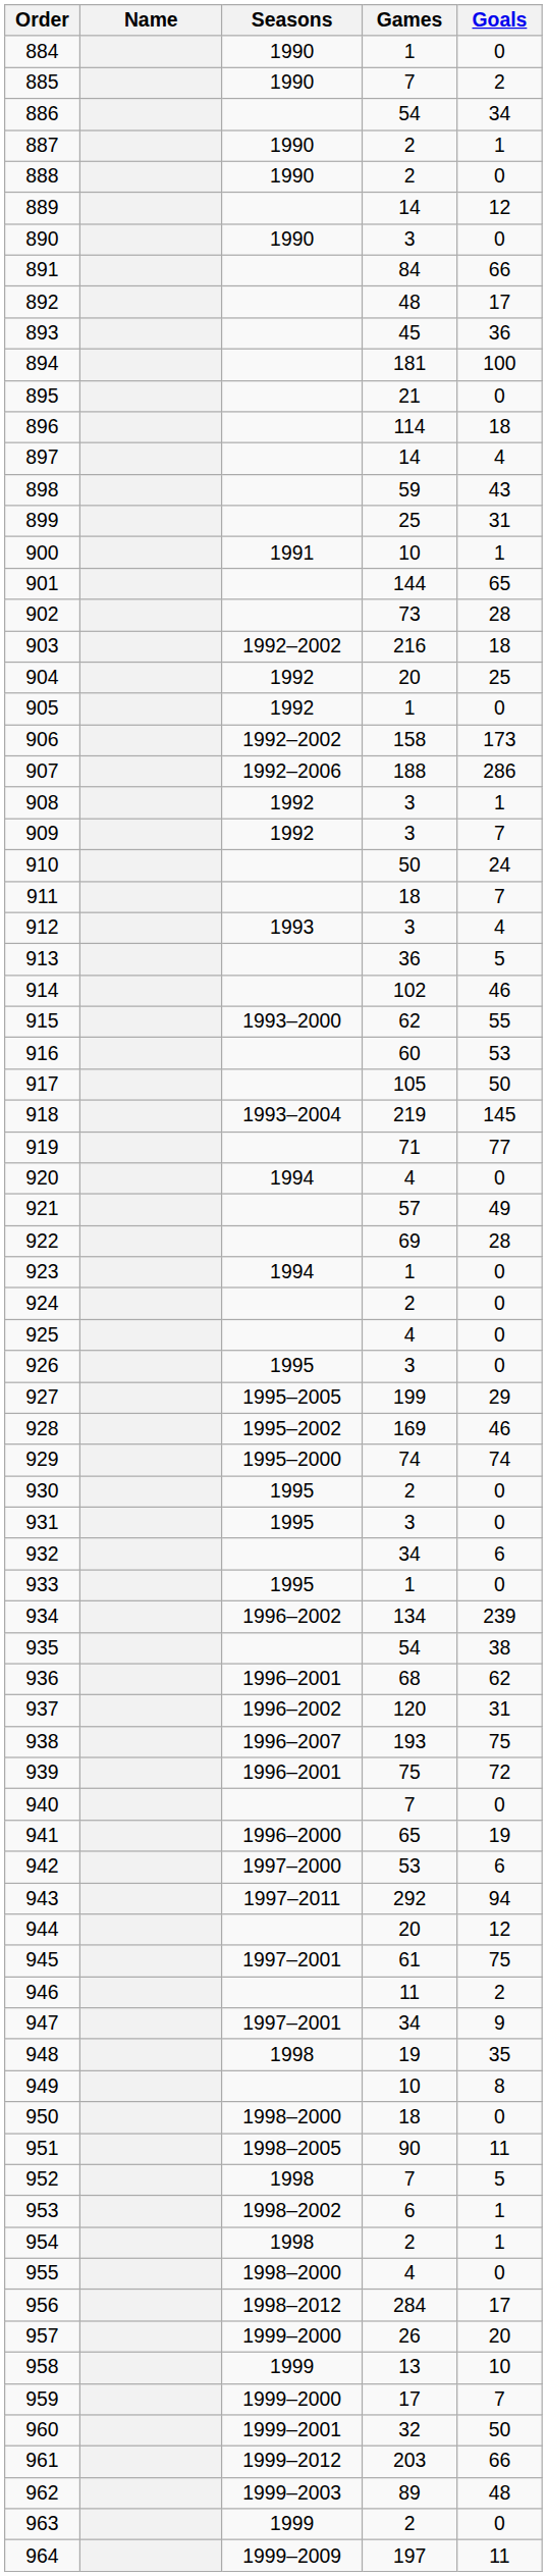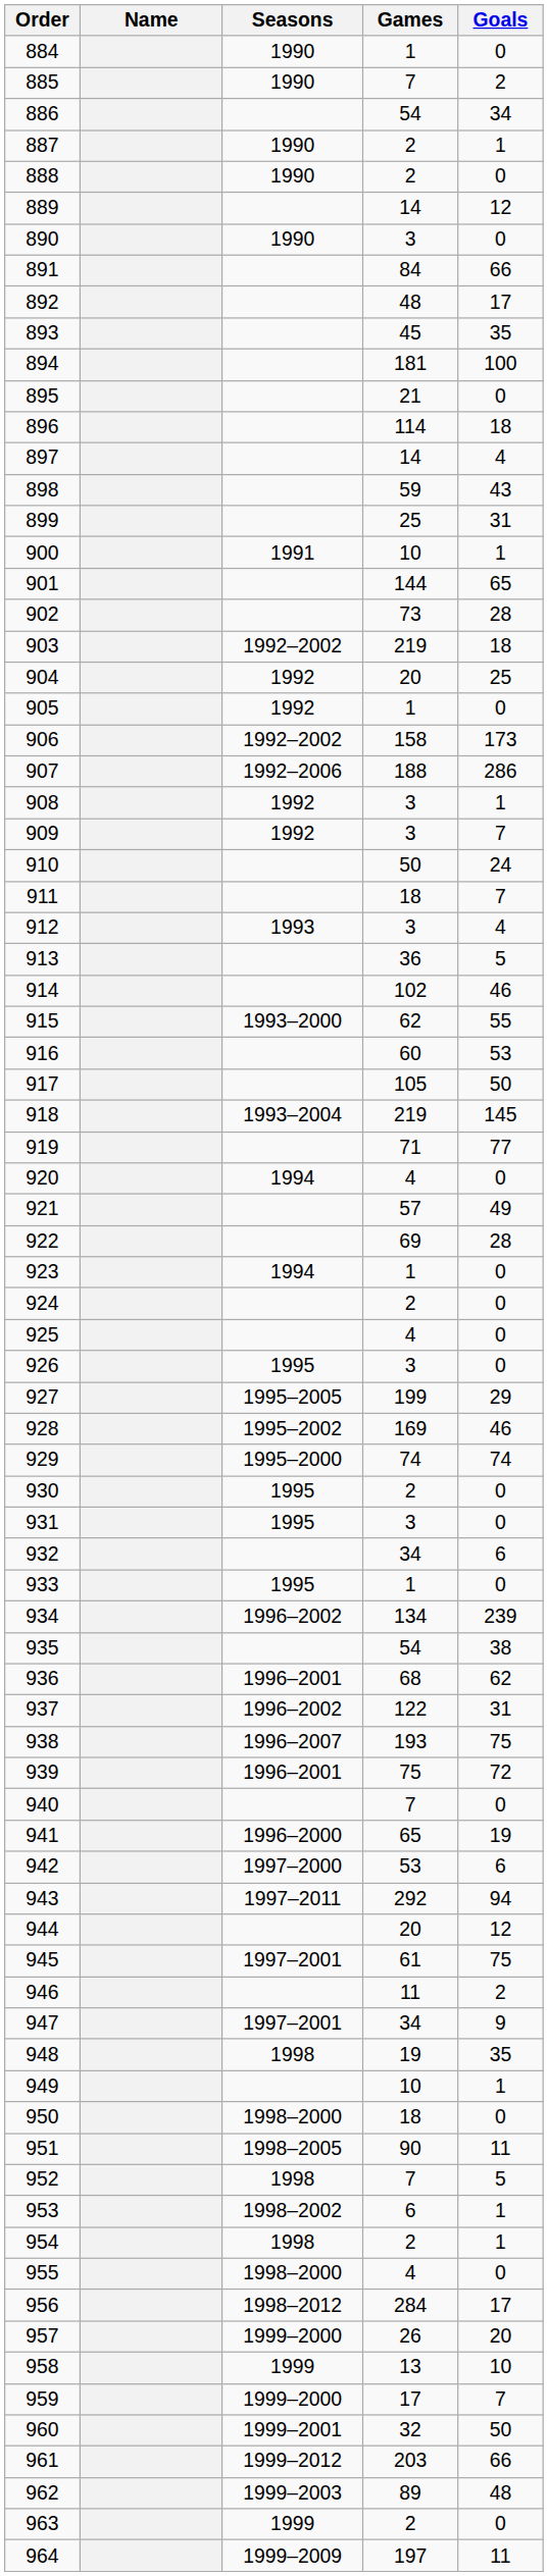893 | Goals: 36 -> 35
903 | Games: 216 -> 219
937 | Games: 120 -> 122
949 | Goals: 8 -> 1
